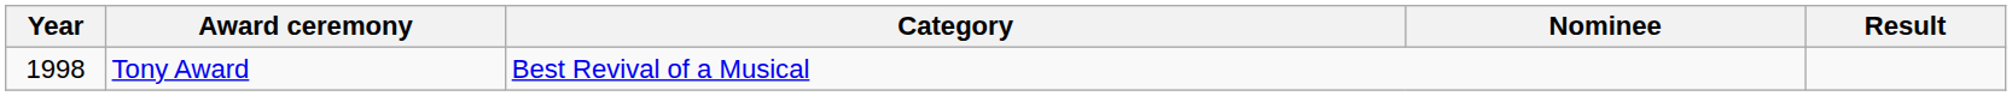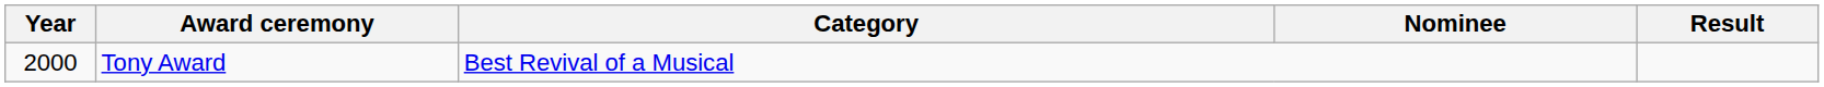Tony Award | Year: 1998 -> 2000
